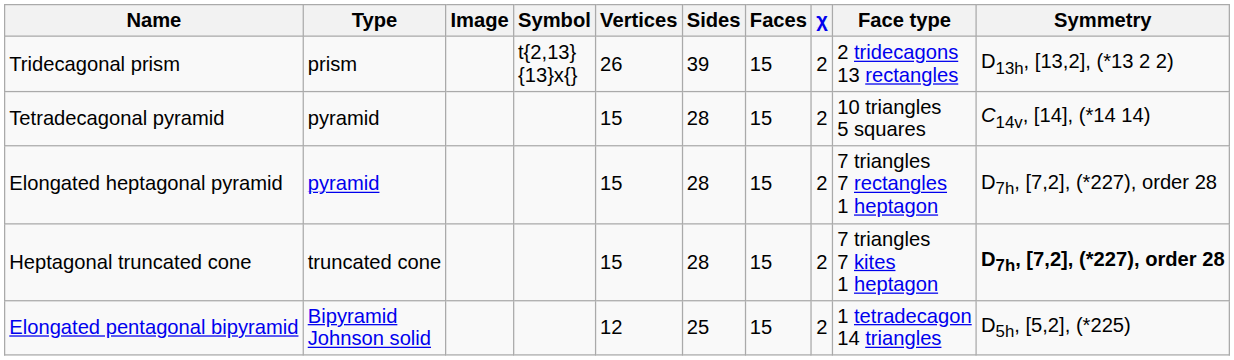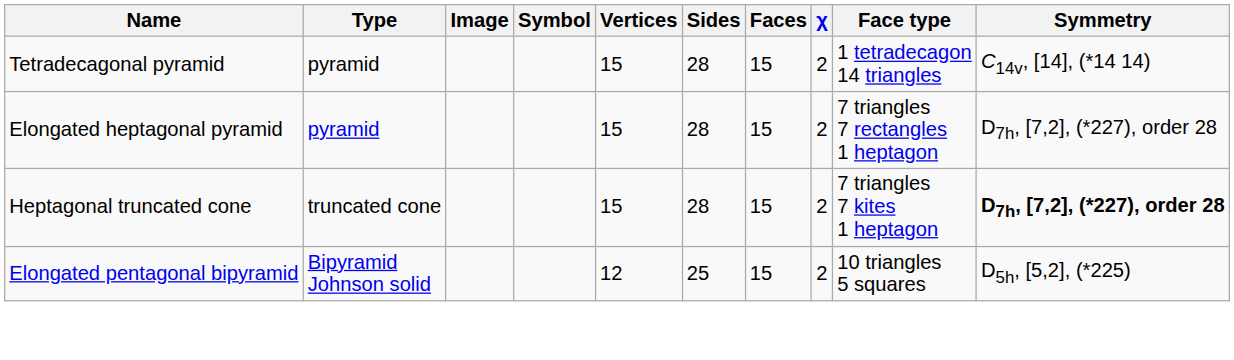- row: Tridecagonal prism | prism | t{2,13} {13}x{} | 26 | 39 | 15 | 2 | 2 tridecagons 13 rectangles | D13h, [13,2], (*13 2 2)
Tetradecagonal pyramid | Face type: 10 triangles 5 squares -> 1 tetradecagon 14 triangles
Elongated pentagonal bipyramid | Face type: 1 tetradecagon 14 triangles -> 10 triangles 5 squares
